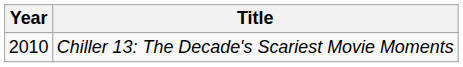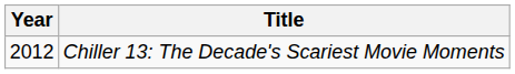Chiller 13: The Decade's Scariest Movie Moments | Year: 2010 -> 2012
